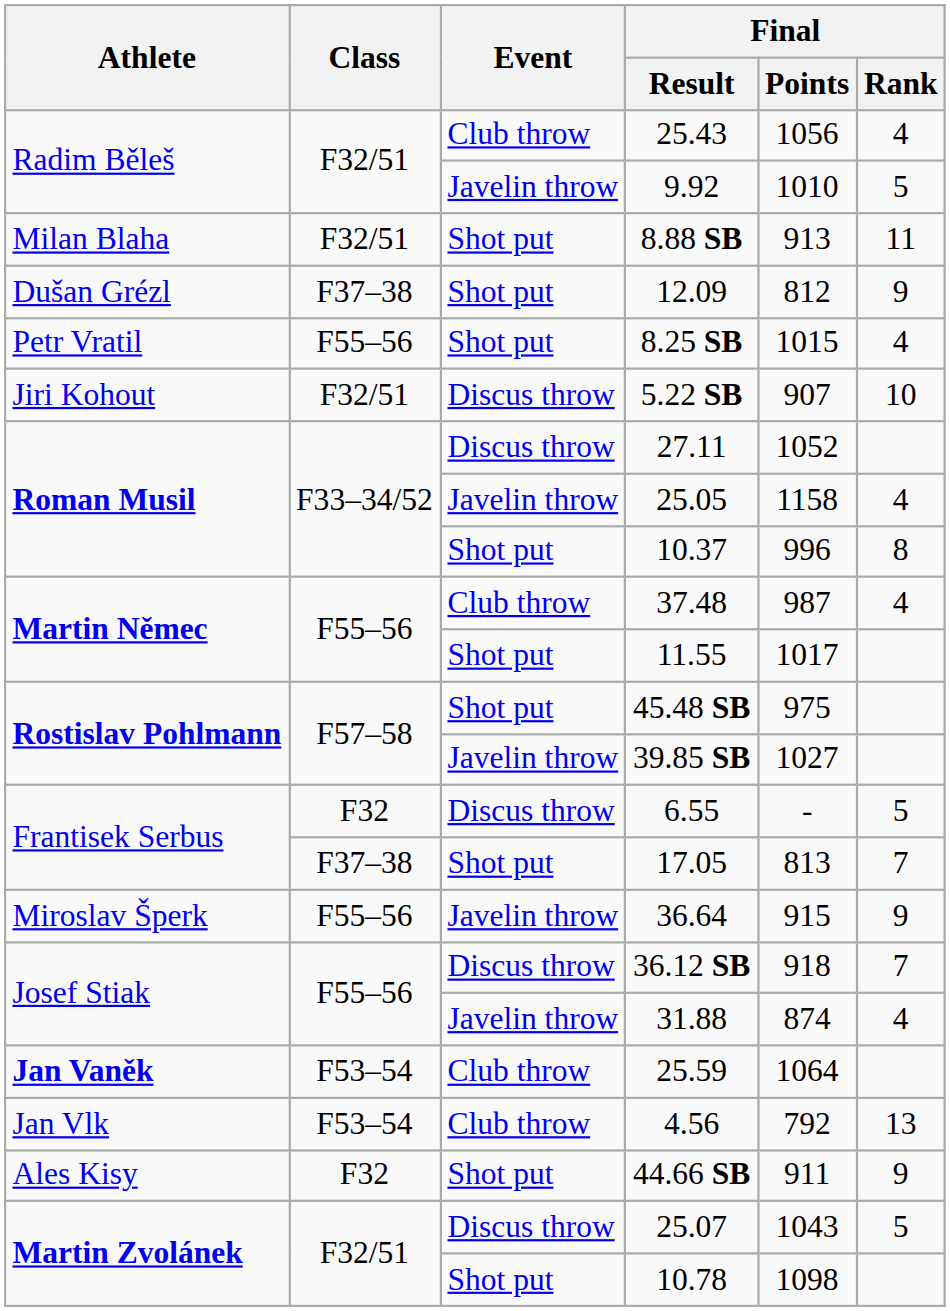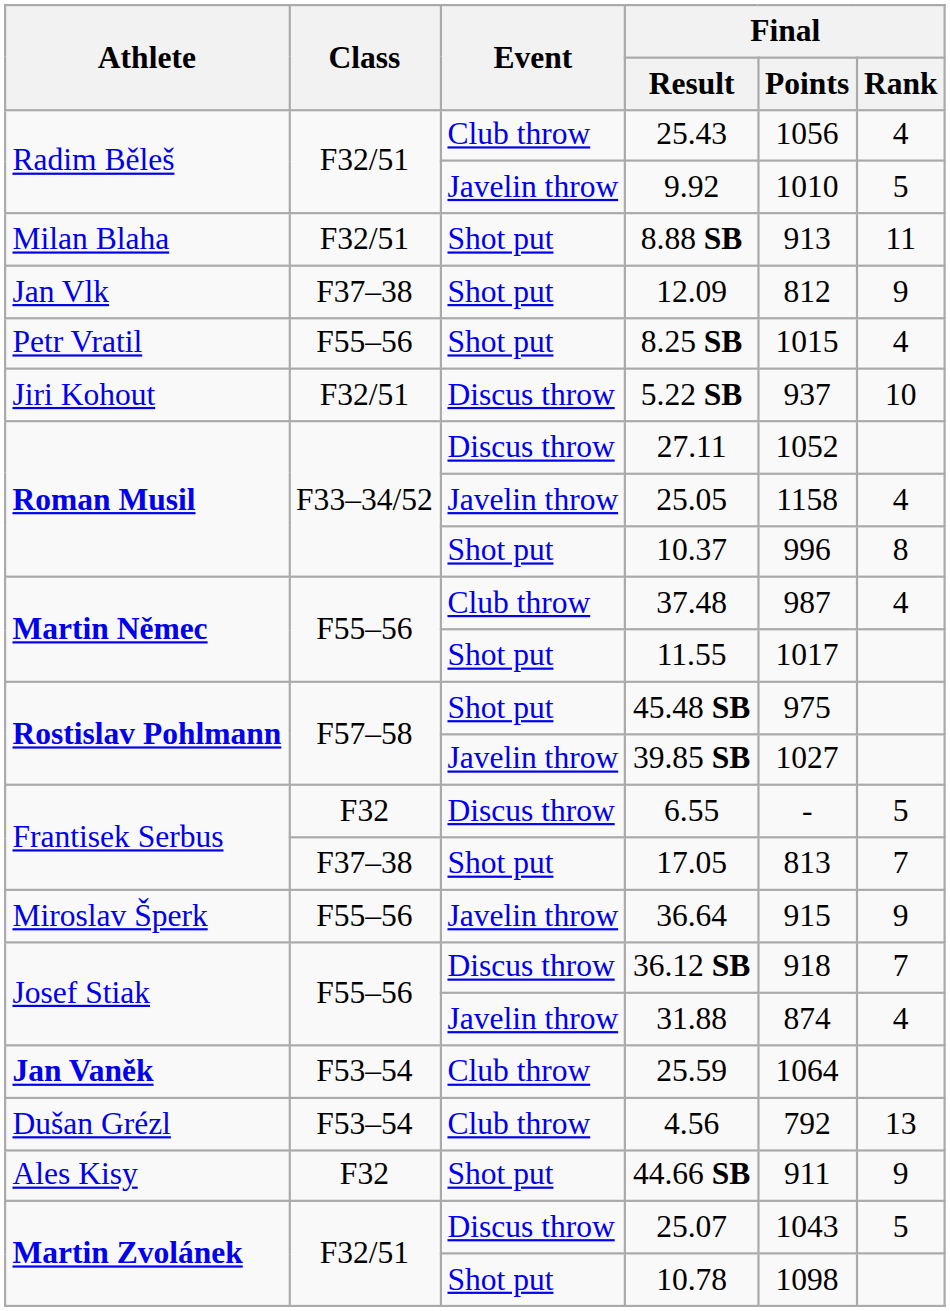12.09 | Athlete: Dušan Grézl -> Jan Vlk
5.22 SB | Final / Points: 907 -> 937
4.56 | Athlete: Jan Vlk -> Dušan Grézl
